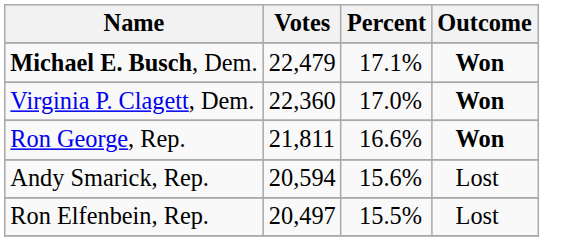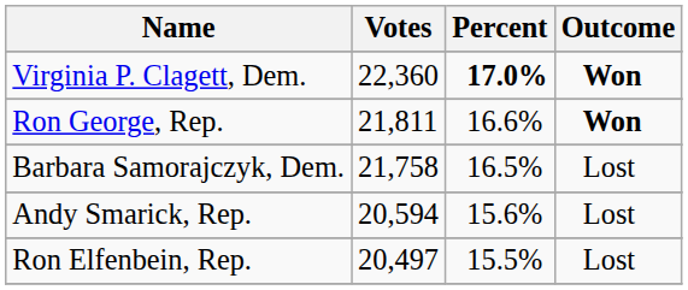- row: Michael E. Busch, Dem. | 22,479 | 17.1% | Won
Virginia P. Clagett, Dem. | Percent: normal -> bold
+ row: Barbara Samorajczyk, Dem. | 21,758 | 16.5% | Lost
